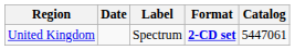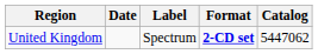United Kingdom | Catalog: 5447061 -> 5447062
